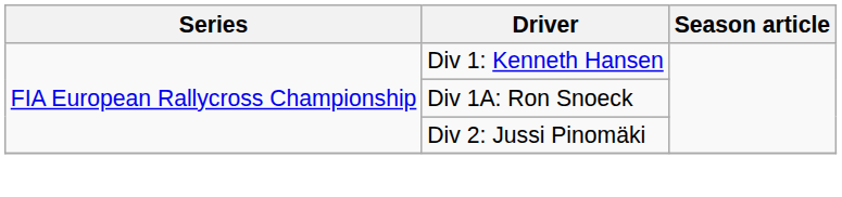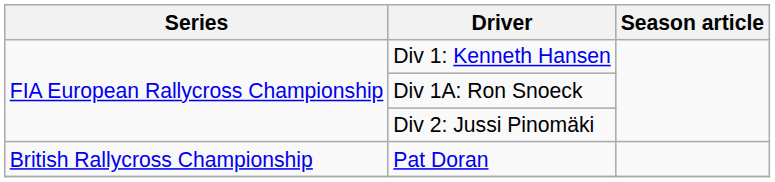+ row: British Rallycross Championship | Pat Doran
